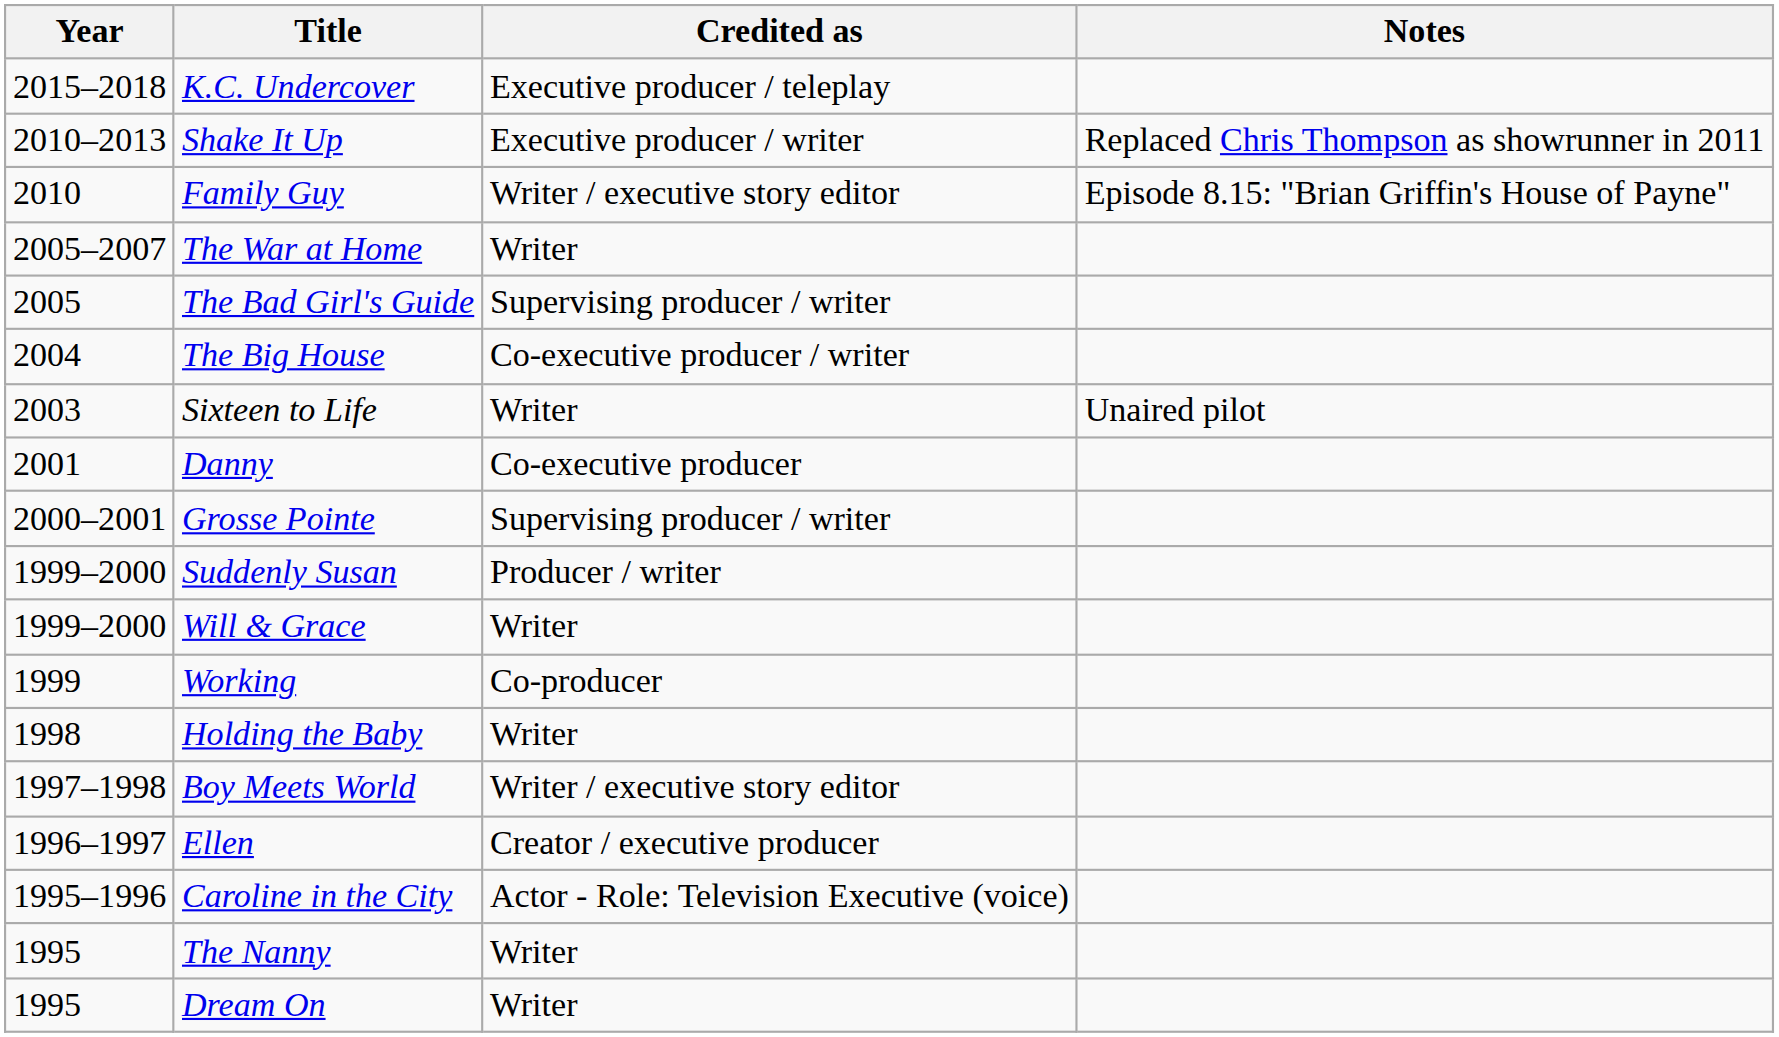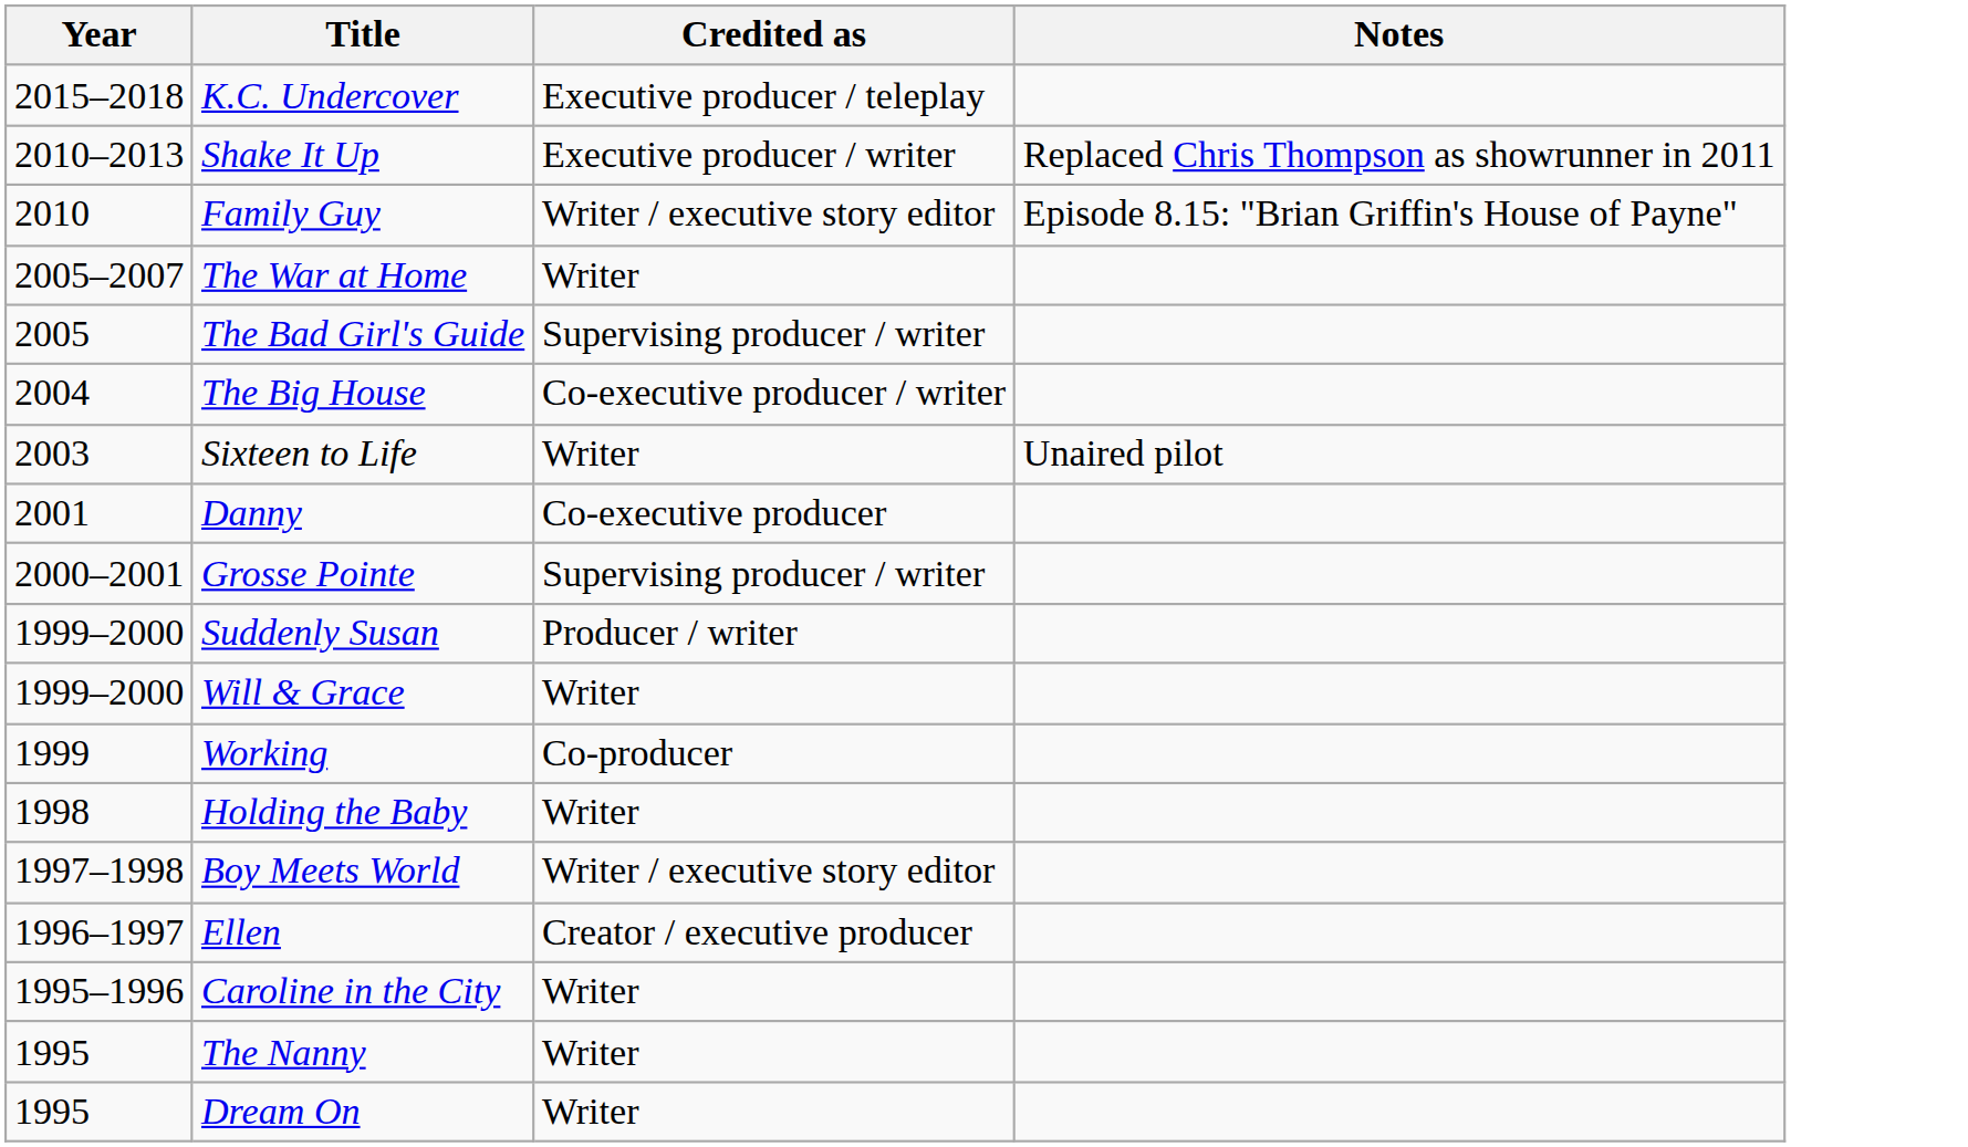Caroline in the City | Credited as: Actor - Role: Television Executive (voice) -> Writer
